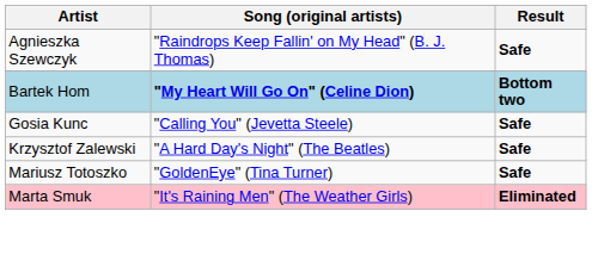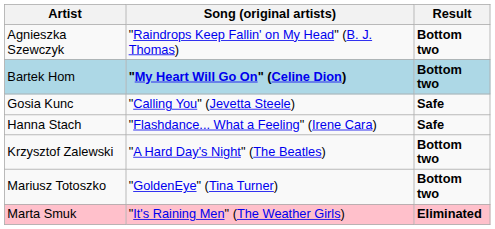Agnieszka Szewczyk | Result: Safe -> Bottom two
+ row: Hanna Stach | "Flashdance... What a Feeling" (Irene Cara) | Safe
Krzysztof Zalewski | Result: Safe -> Bottom two
Mariusz Totoszko | Result: Safe -> Bottom two
